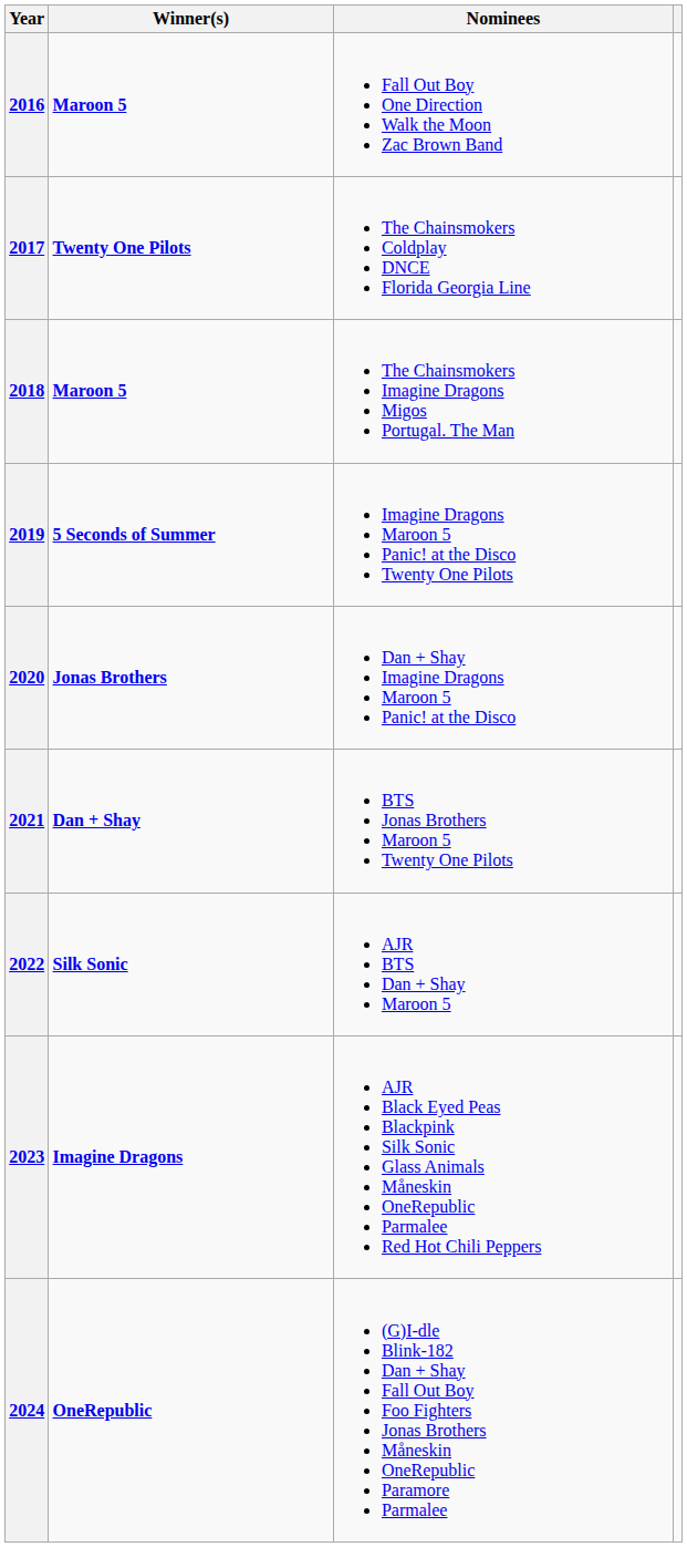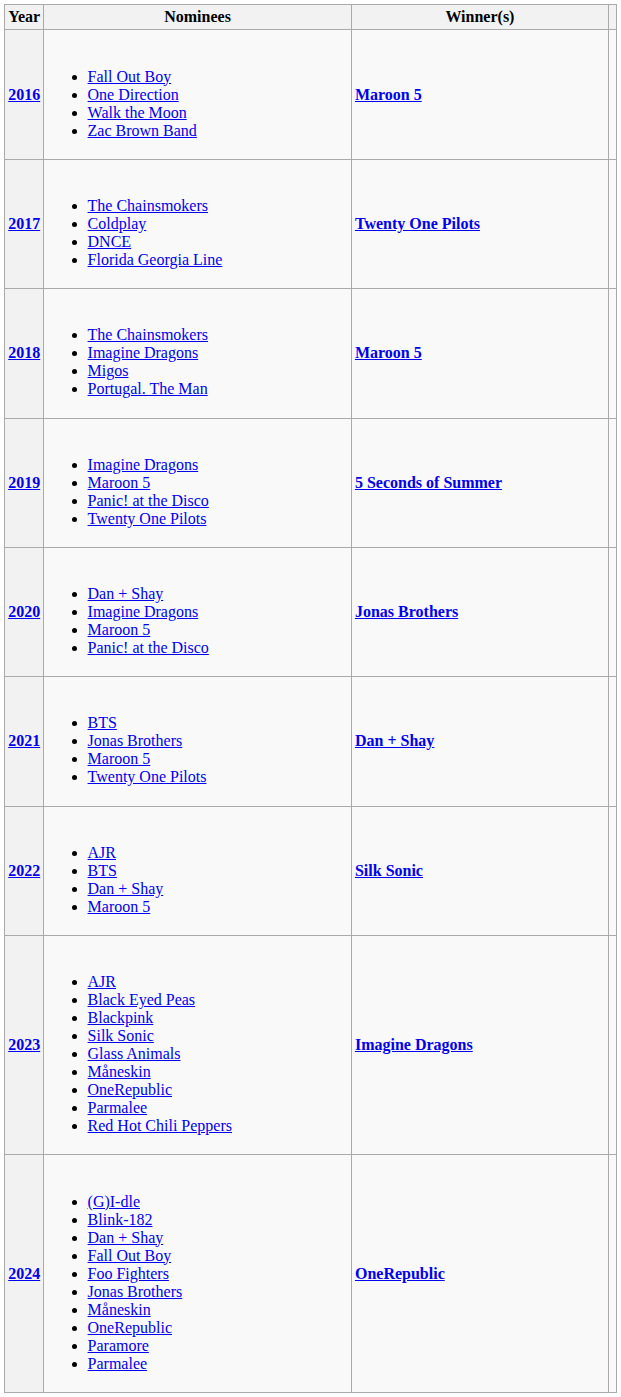columns swapped: Winner(s) <-> Nominees
